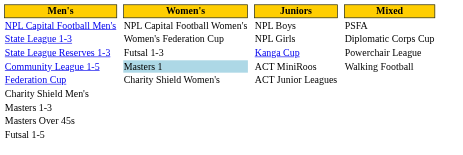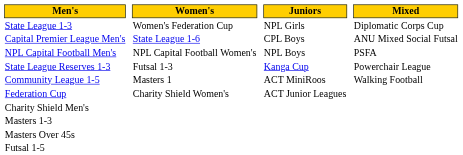rows swapped: NPL Capital Football Men's <-> State League 1-3
+ row: Capital Premier League Men's | State League 1-6 | CPL Boys | ANU Mixed Social Futsal
Community League 1-5 | Women's: lightblue background -> no background
